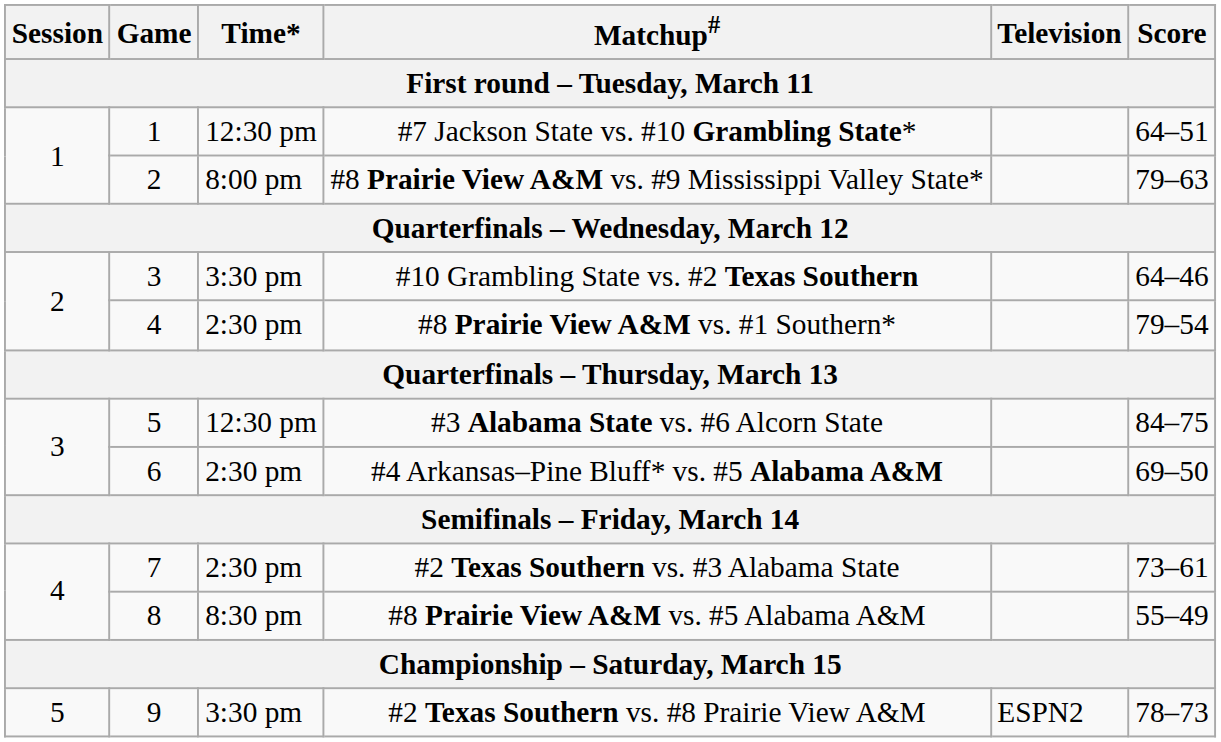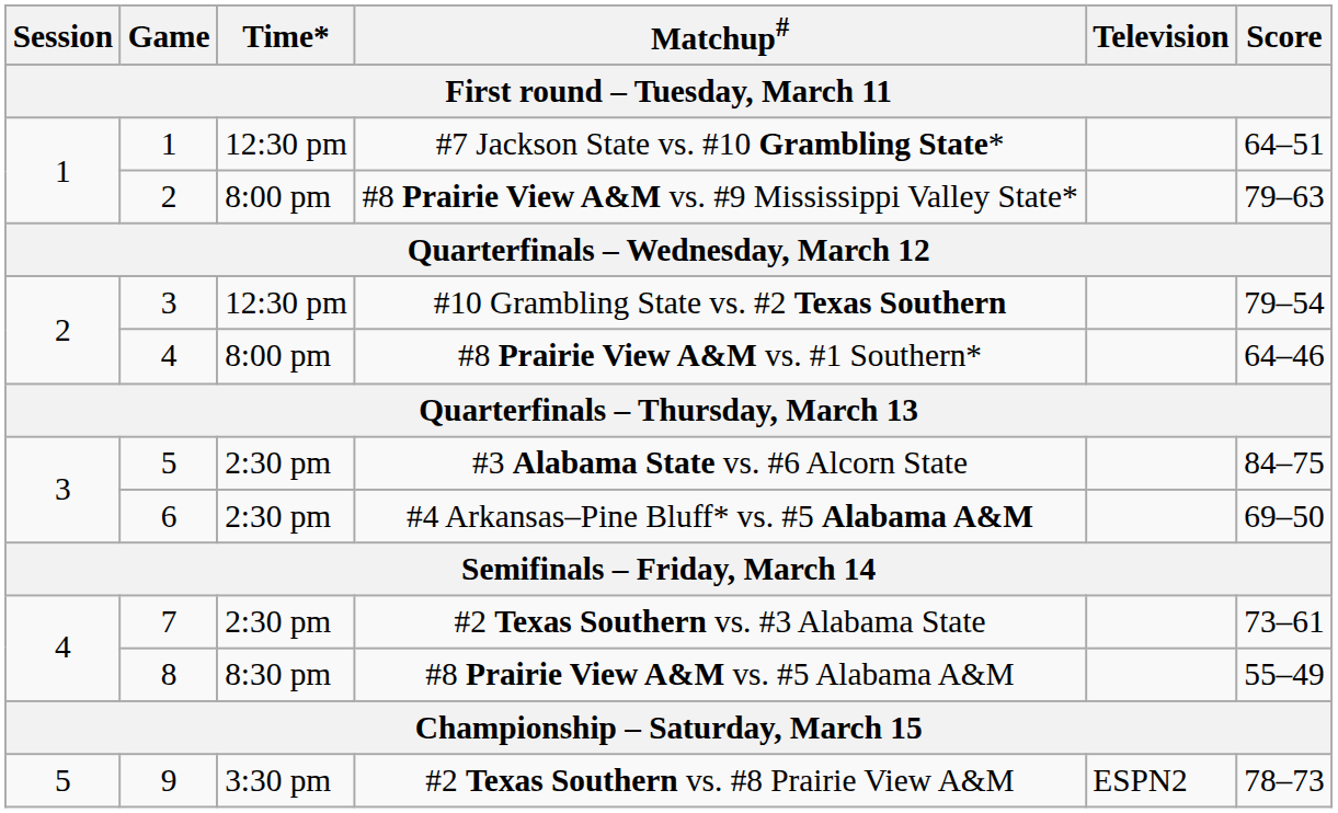#10 Grambling State vs. #2 Texas Southern | Time*: 3:30 pm -> 12:30 pm
#10 Grambling State vs. #2 Texas Southern | Score: 64–46 -> 79–54
#8 Prairie View A&M vs. #1 Southern* | Time*: 2:30 pm -> 8:00 pm
#8 Prairie View A&M vs. #1 Southern* | Score: 79–54 -> 64–46
#3 Alabama State vs. #6 Alcorn State | Time*: 12:30 pm -> 2:30 pm
